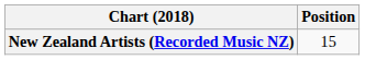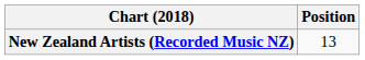New Zealand Artists (Recorded Music NZ) | Position: 15 -> 13
